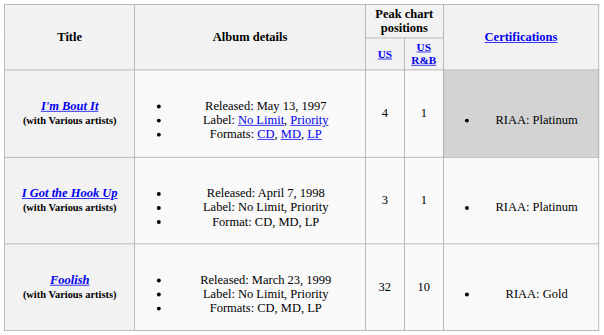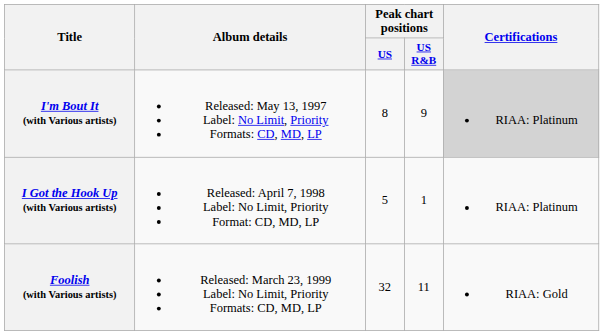I'm Bout It (with Various artists) | Peak chart positions / US: 4 -> 8
I'm Bout It (with Various artists) | Peak chart positions / US R&B: 1 -> 9
I Got the Hook Up (with Various artists) | Peak chart positions / US: 3 -> 5
Foolish (with Various artists) | Peak chart positions / US R&B: 10 -> 11
